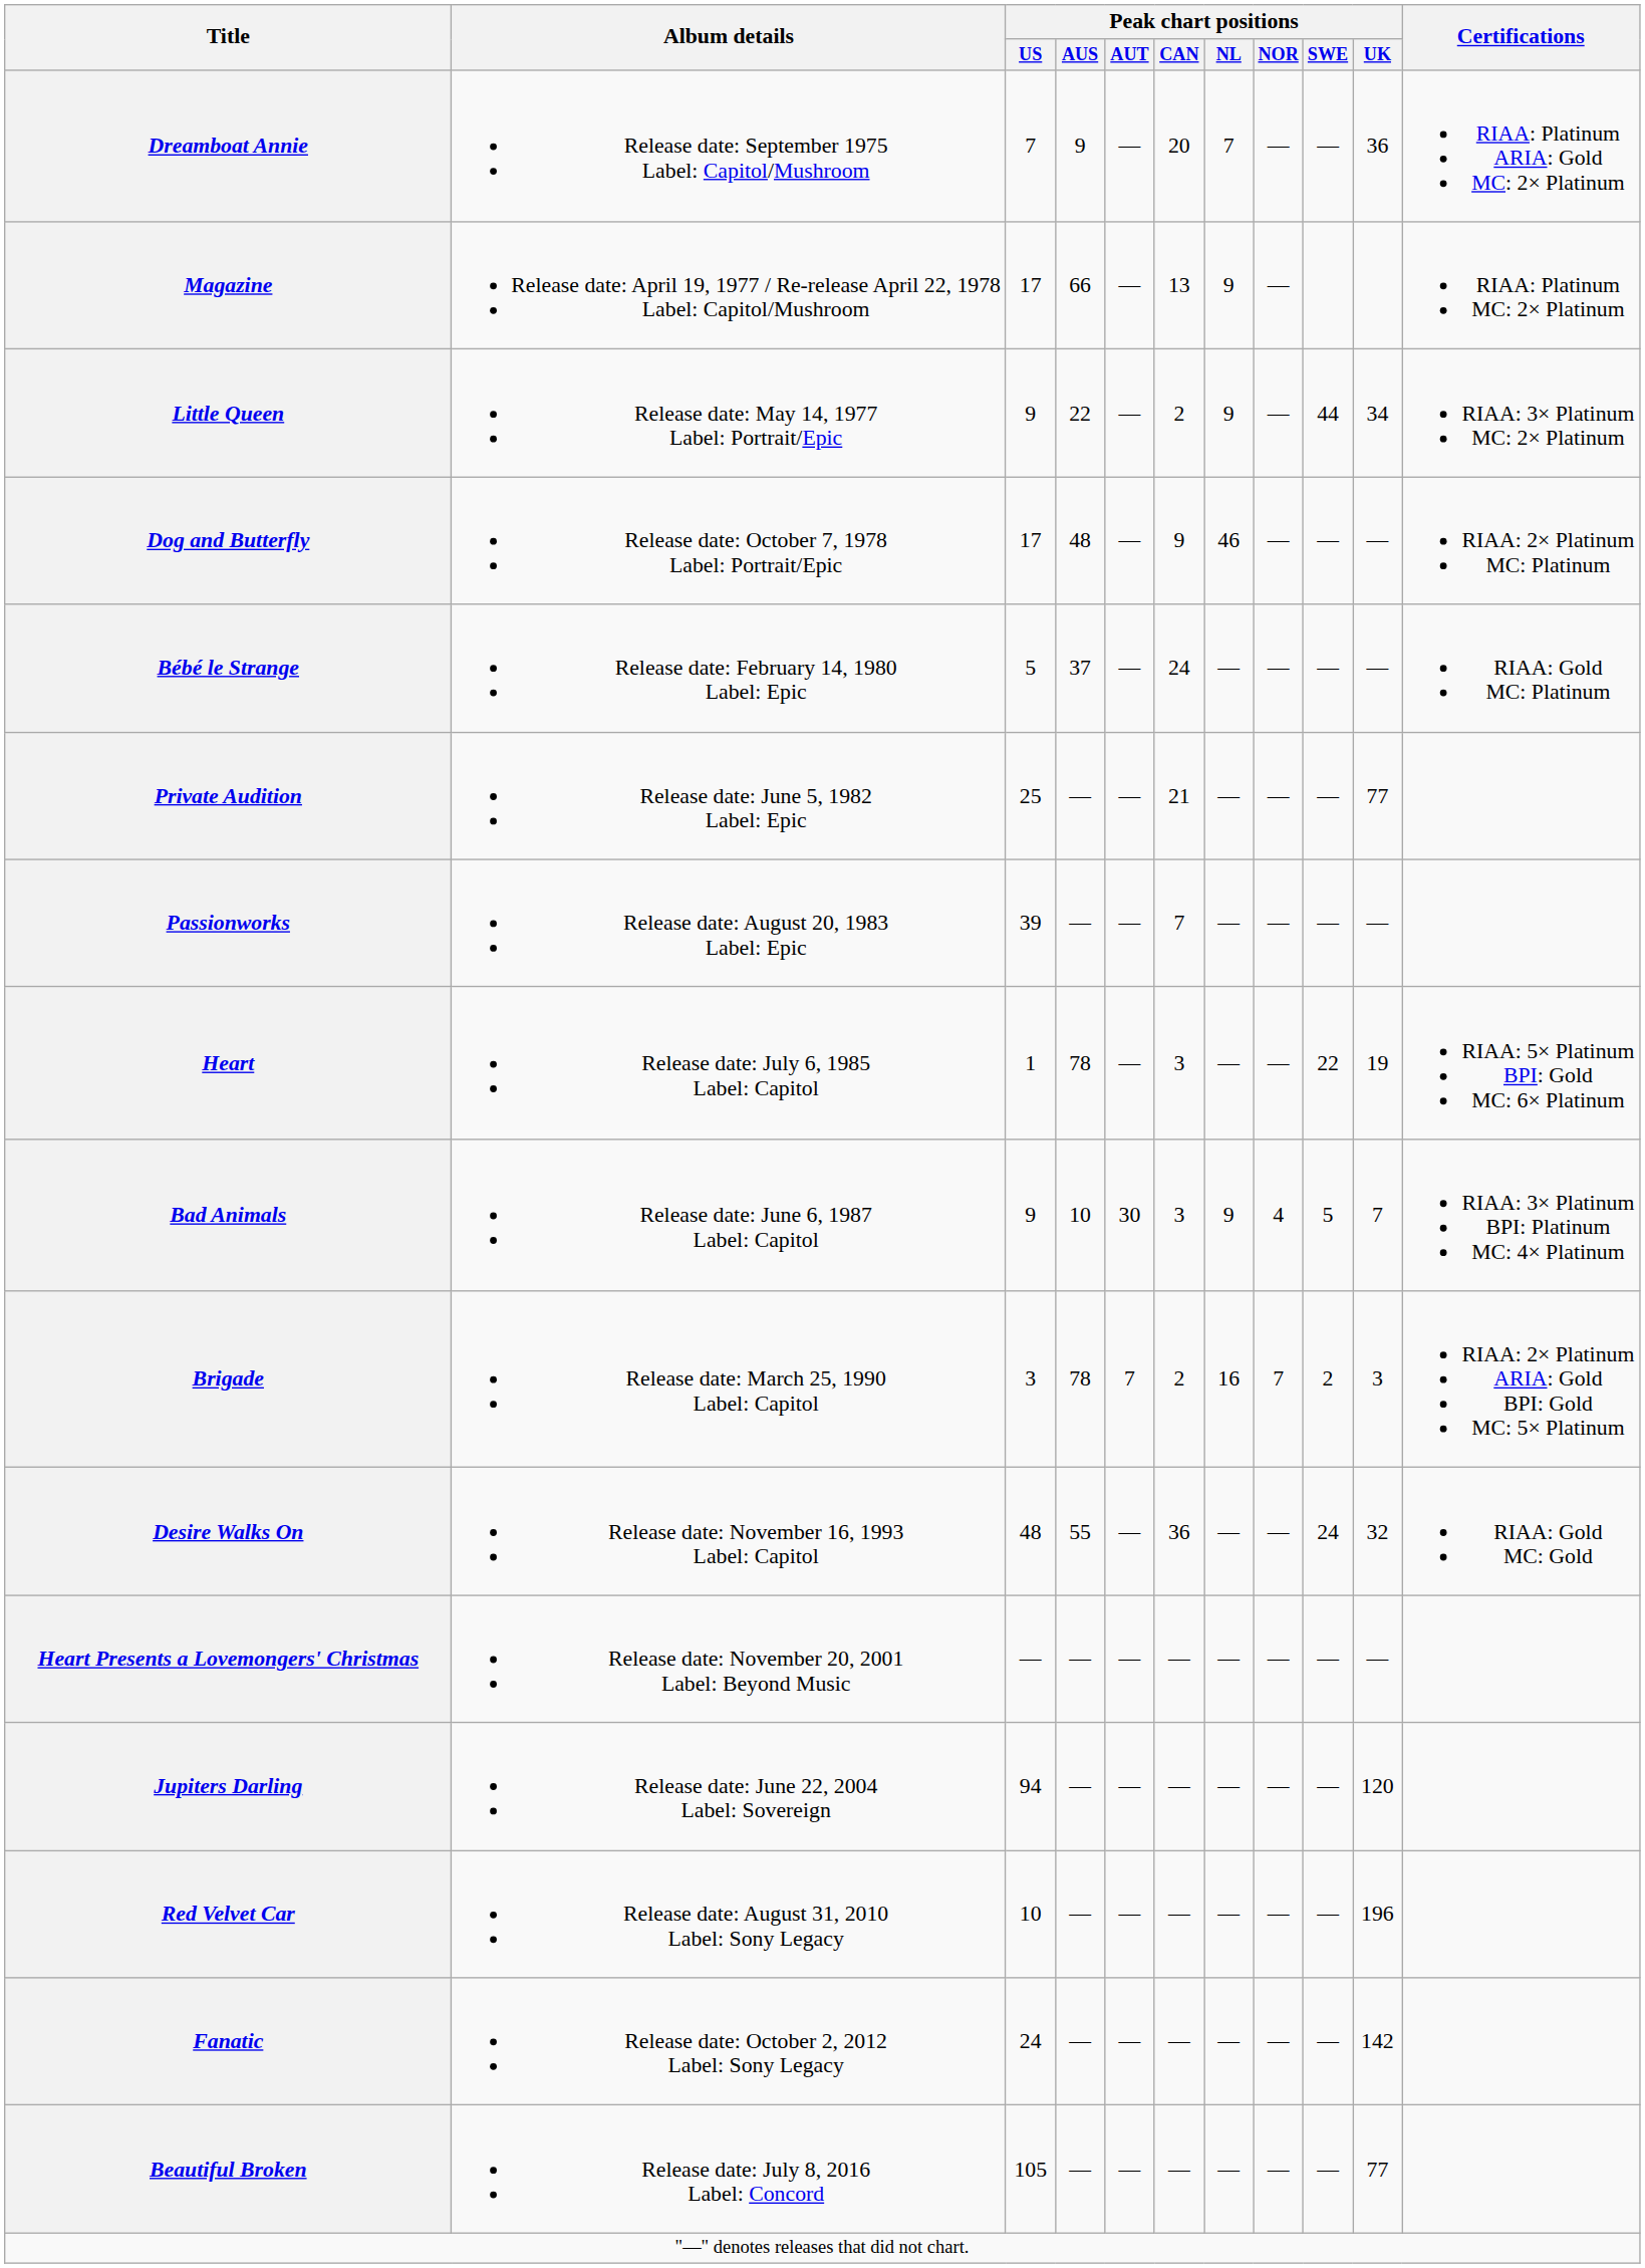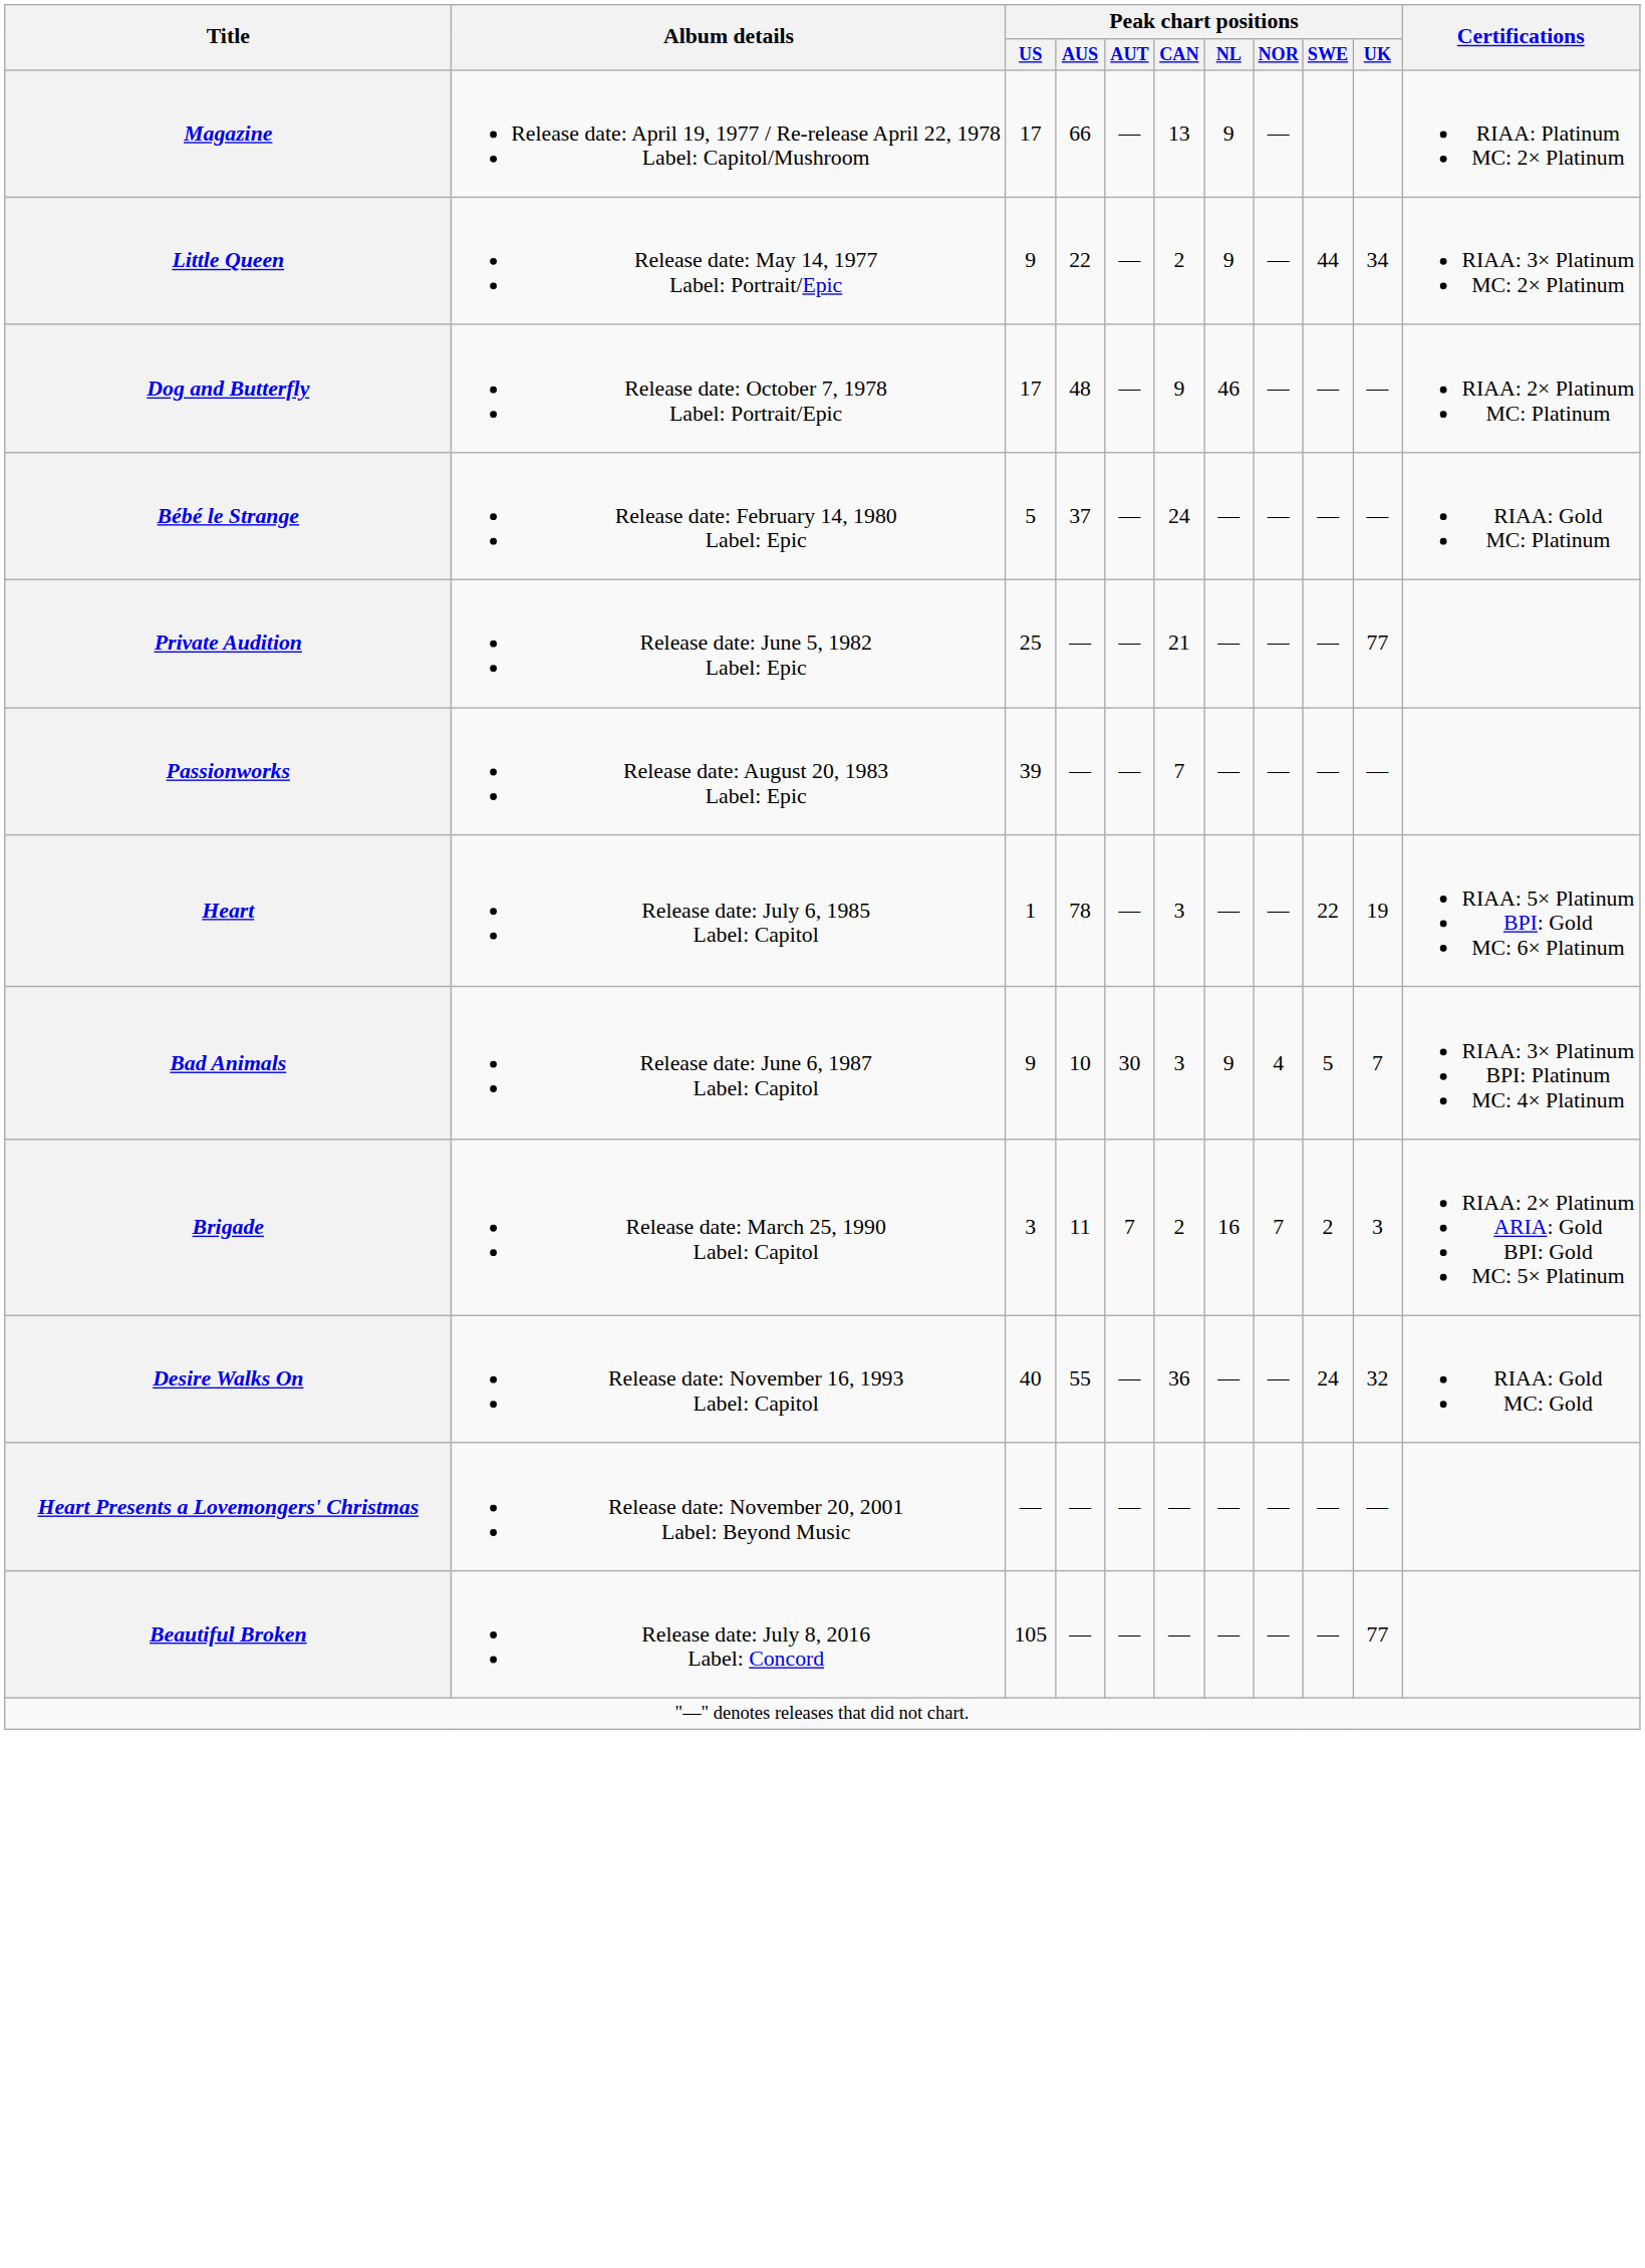- row: Dreamboat Annie | Release date: September 1975 Label: Capitol/Mushroom | 7 | 9 | — | 20 | 7 | — | — | 36 | RIAA: Platinum ARIA: Gold MC: 2× Platinum
Brigade | Peak chart positions / AUS: 78 -> 11
Desire Walks On | Peak chart positions / US: 48 -> 40
- row: Jupiters Darling | Release date: June 22, 2004 Label: Sovereign | 94 | — | — | — | — | — | — | 120
- row: Red Velvet Car | Release date: August 31, 2010 Label: Sony Legacy | 10 | — | — | — | — | — | — | 196
- row: Fanatic | Release date: October 2, 2012 Label: Sony Legacy | 24 | — | — | — | — | — | — | 142
